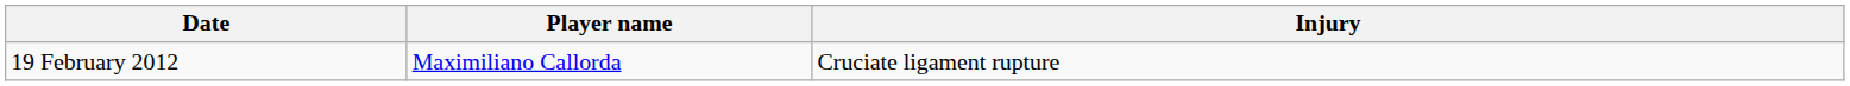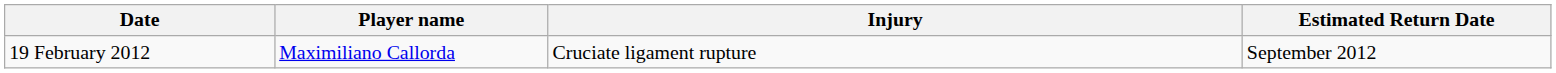+ column: Estimated Return Date | September 2012
